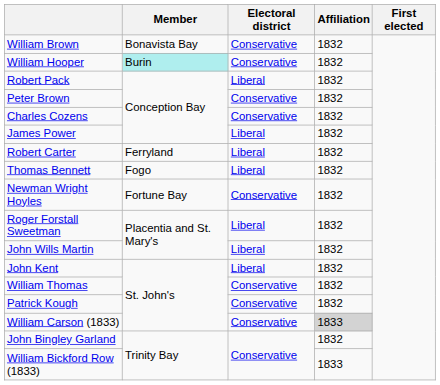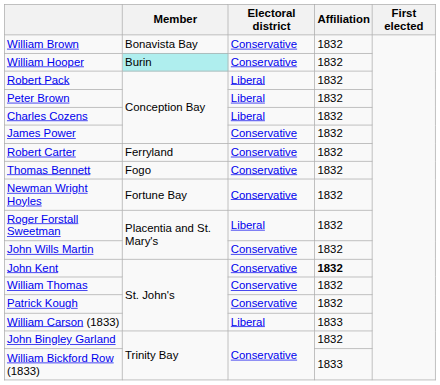Peter Brown | Electoral district: Conservative -> Liberal
Charles Cozens | Electoral district: Conservative -> Liberal
James Power | Electoral district: Liberal -> Conservative
Robert Carter | Electoral district: Liberal -> Conservative
Thomas Bennett | Electoral district: Liberal -> Conservative
John Wills Martin | Electoral district: Liberal -> Conservative
John Kent | Electoral district: Liberal -> Conservative
John Kent | Affiliation: normal -> bold
William Carson (1833) | Electoral district: Conservative -> Liberal
William Carson (1833) | Affiliation: lightgrey background -> no background
